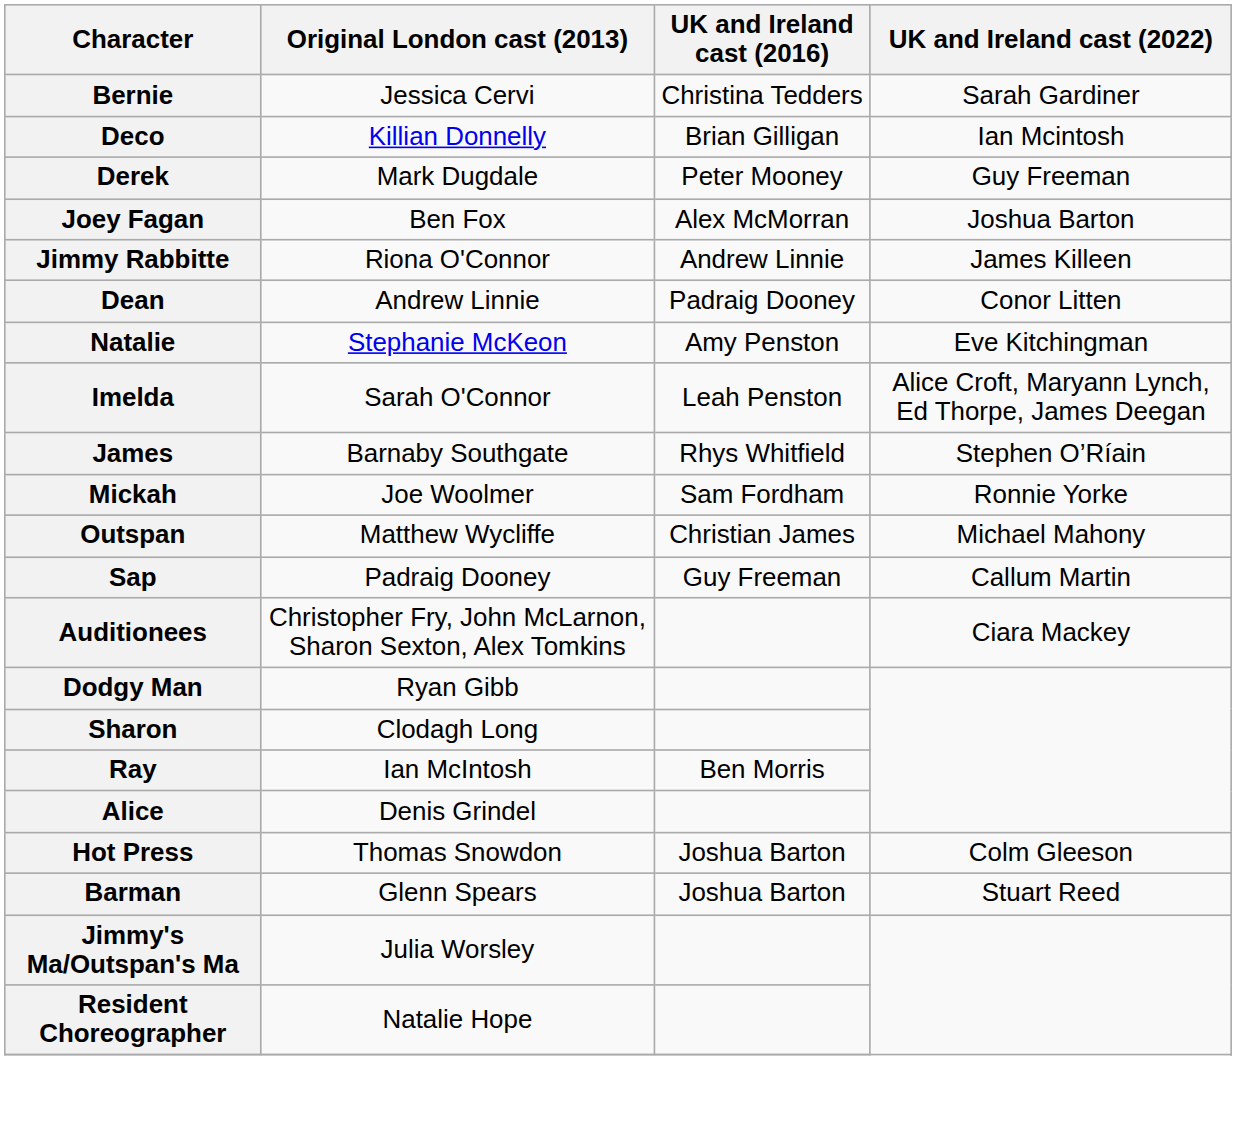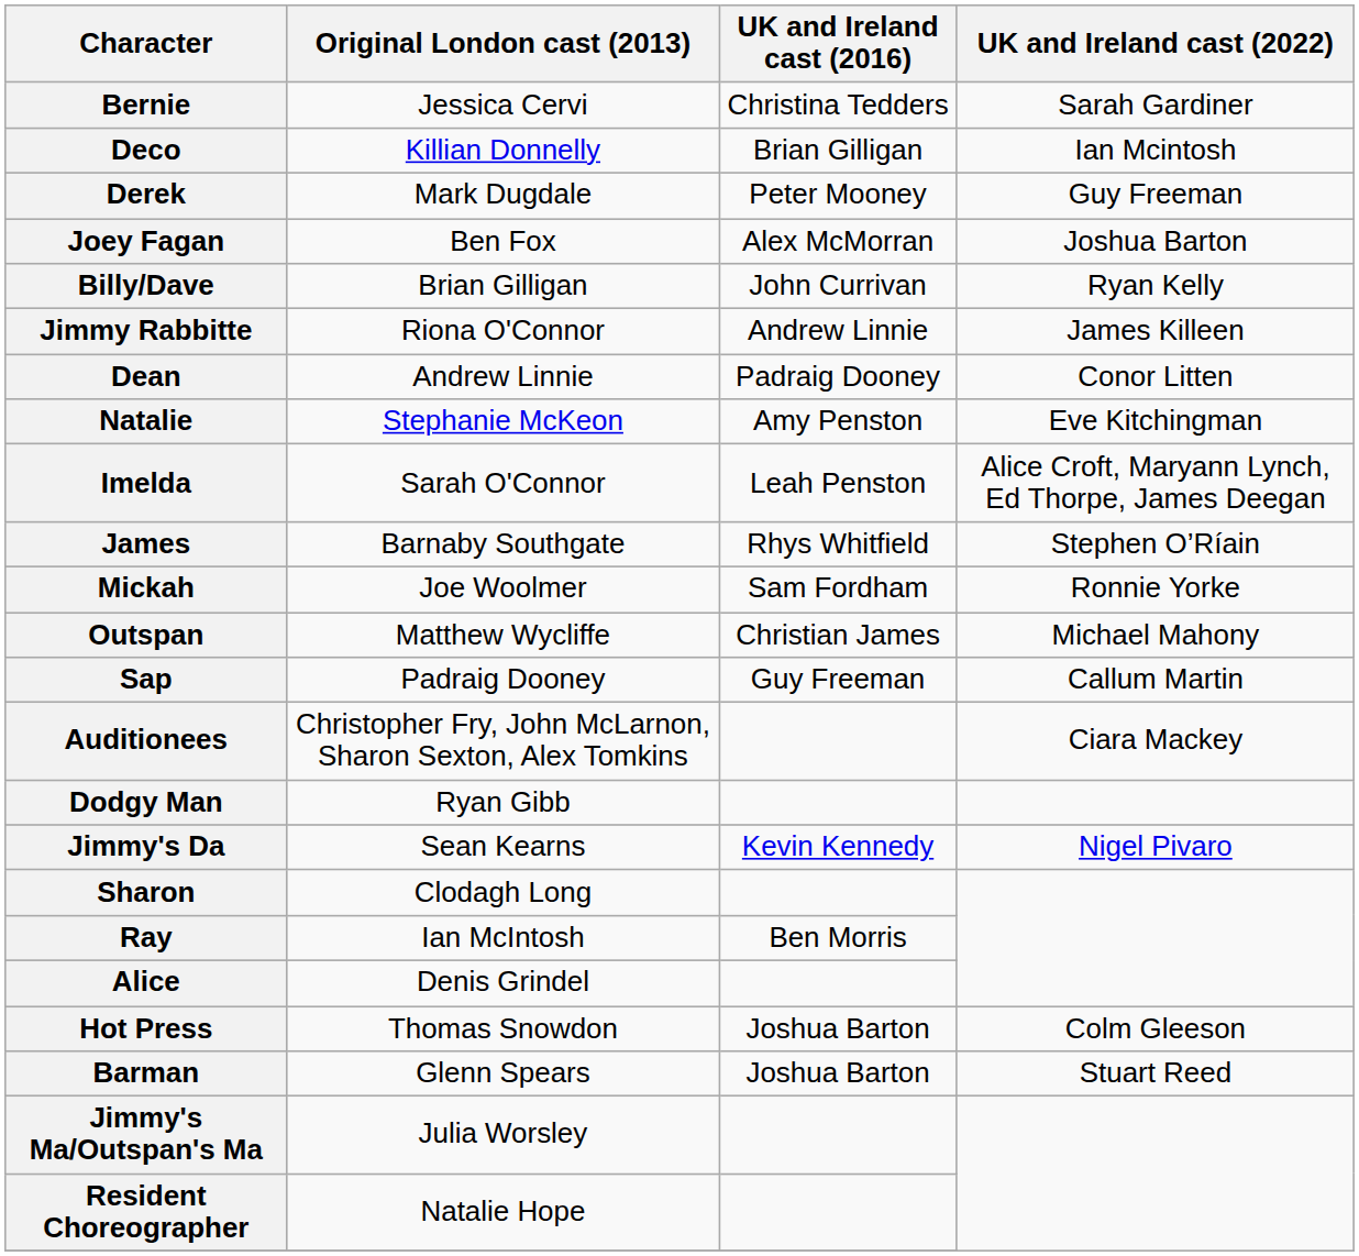+ row: Billy/Dave | Brian Gilligan | John Currivan | Ryan Kelly
+ row: Jimmy's Da | Sean Kearns | Kevin Kennedy | Nigel Pivaro
